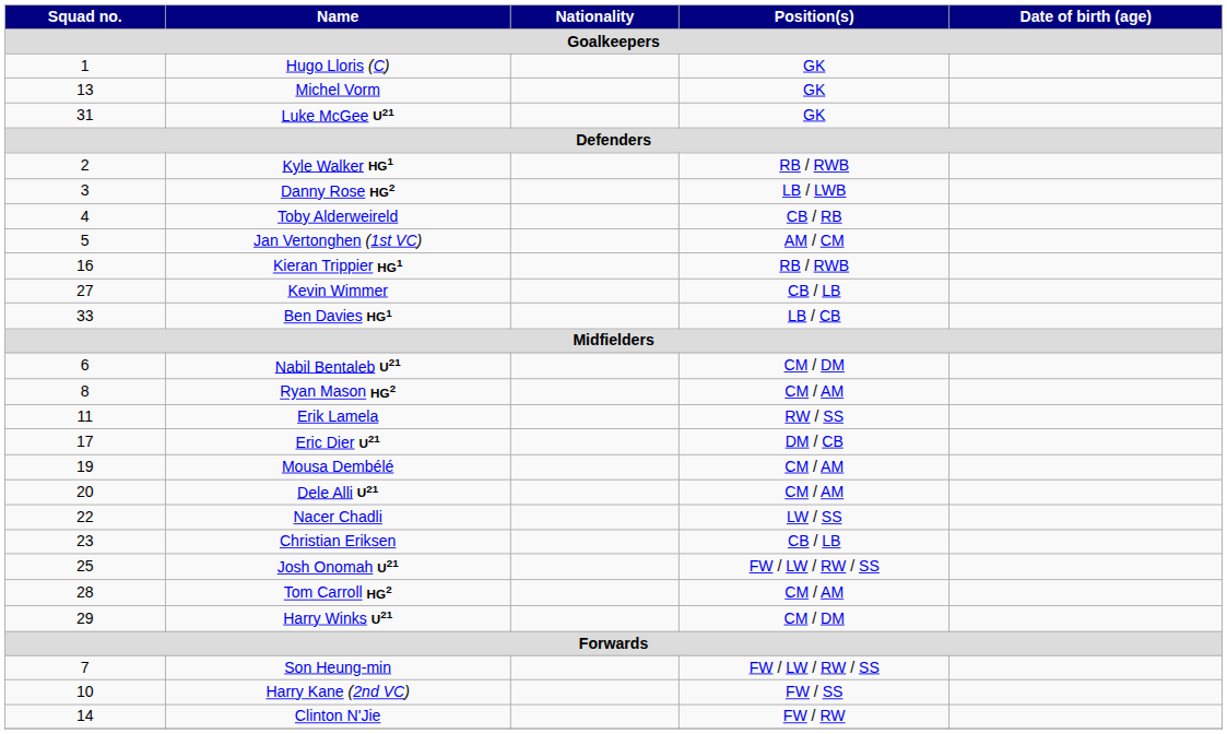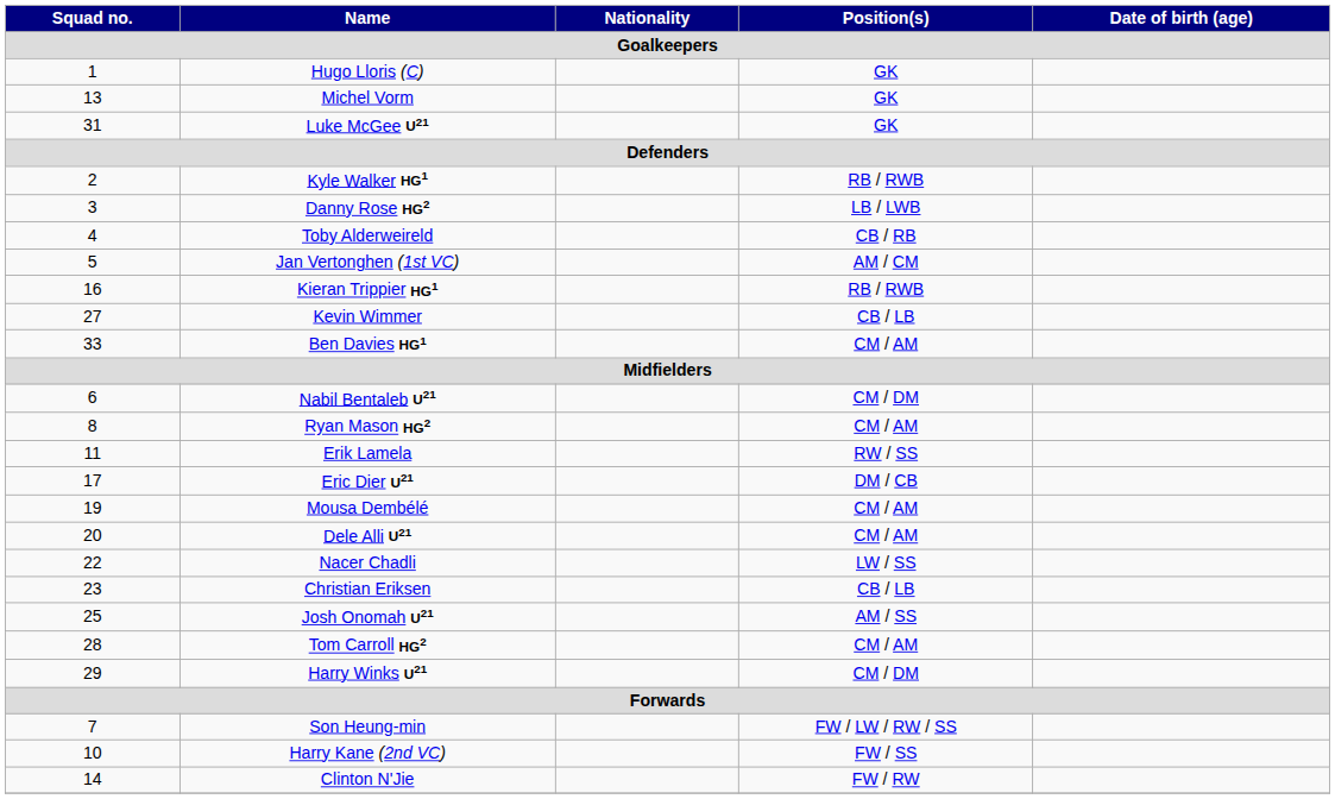Ben Davies HG1 | Position(s) / Goalkeepers: LB / CB -> CM / AM
Josh Onomah U21 | Position(s) / Goalkeepers: FW / LW / RW / SS -> AM / SS
